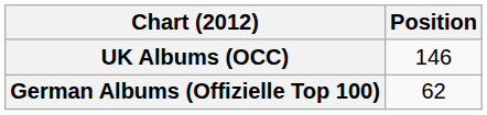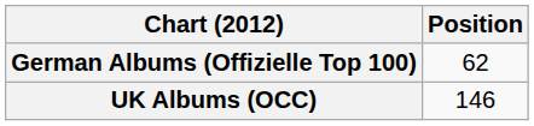rows swapped: German Albums (Offizielle Top 100) <-> UK Albums (OCC)
